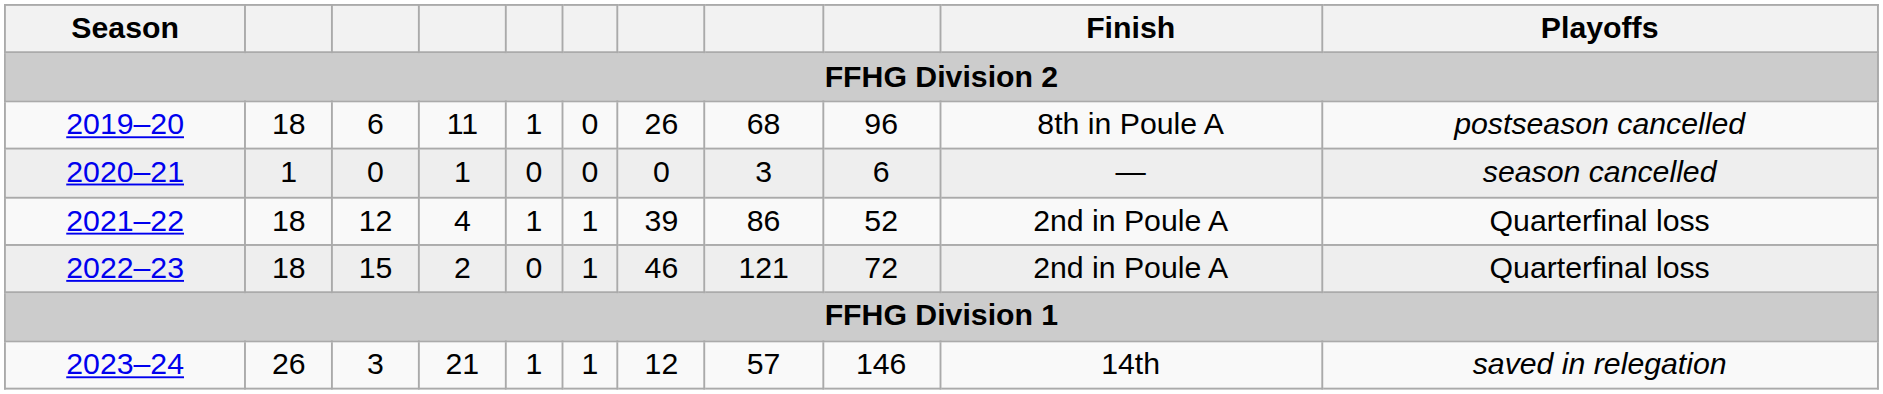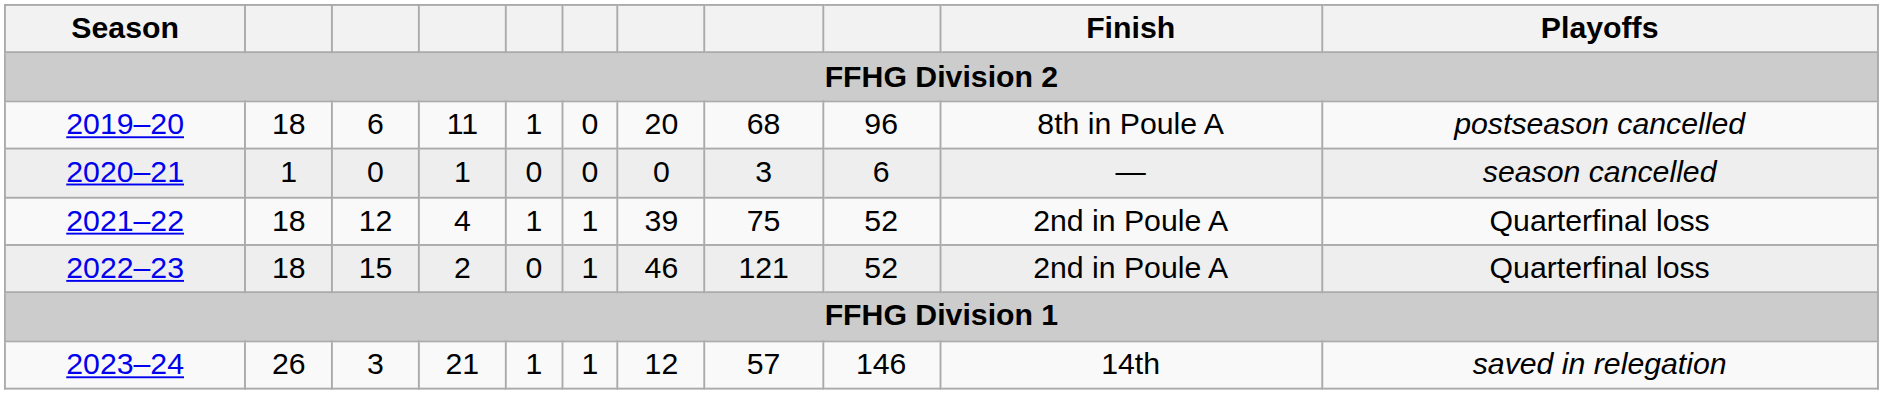2019–20 | column 7: 26 -> 20
2021–22 | column 8: 86 -> 75
2022–23 | column 9: 72 -> 52
